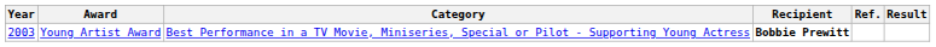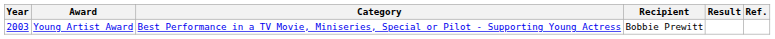columns swapped: Result <-> Ref.
Young Artist Award | Recipient: bold -> normal
